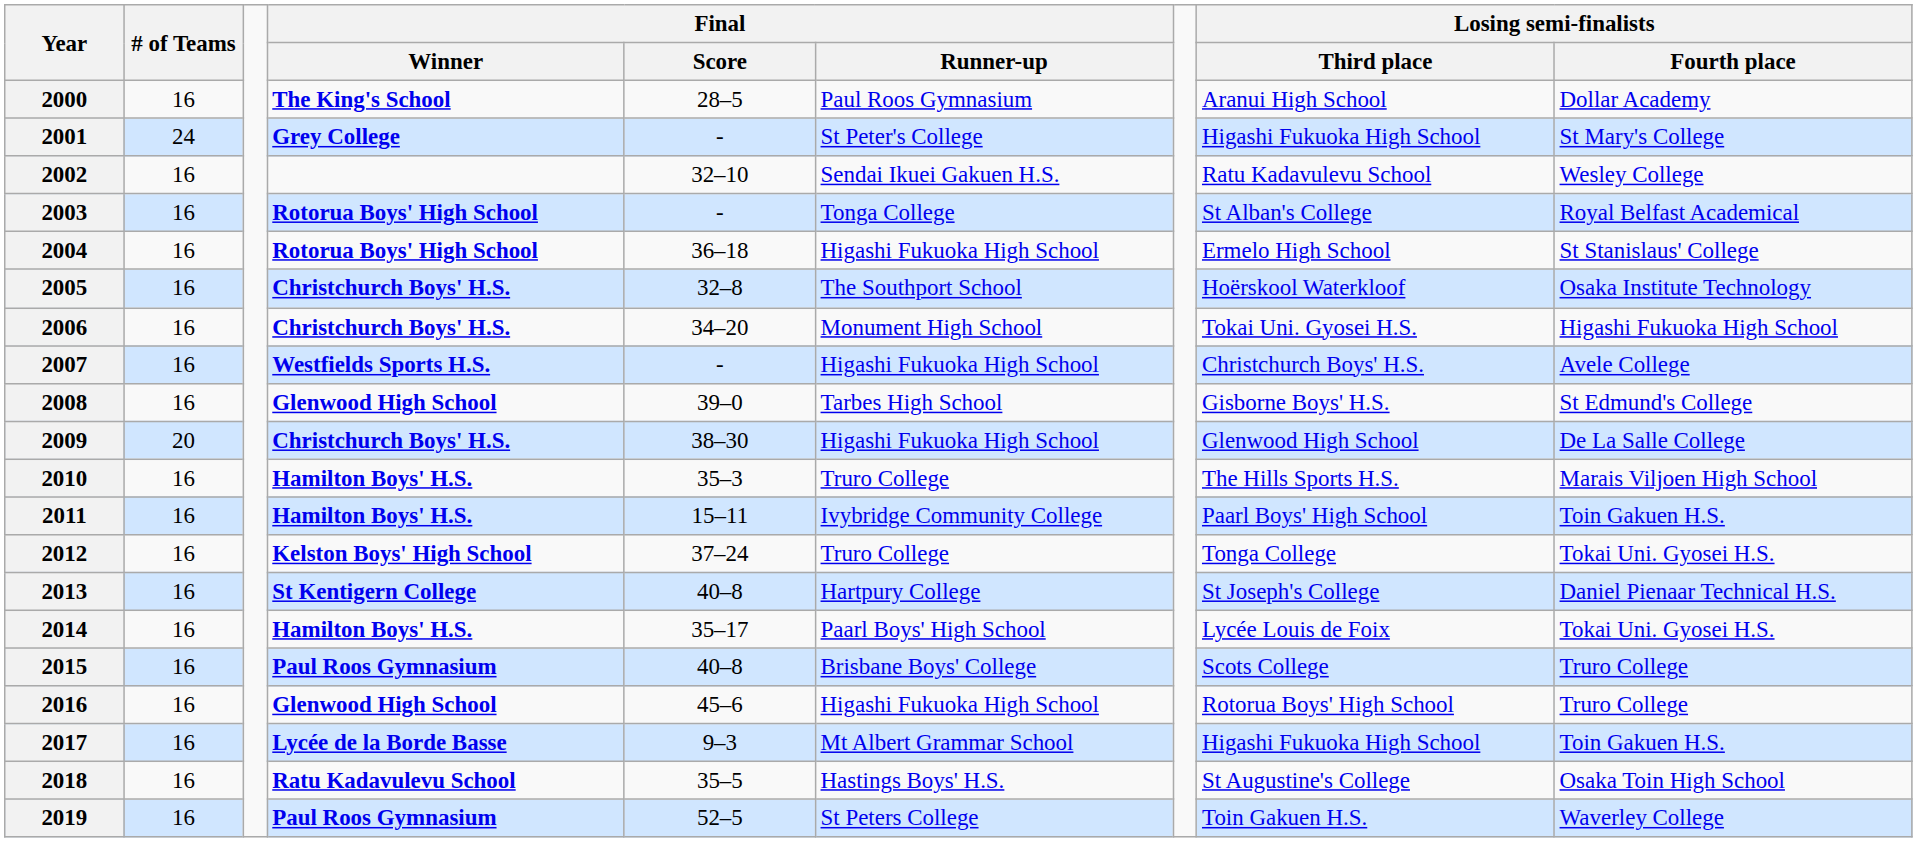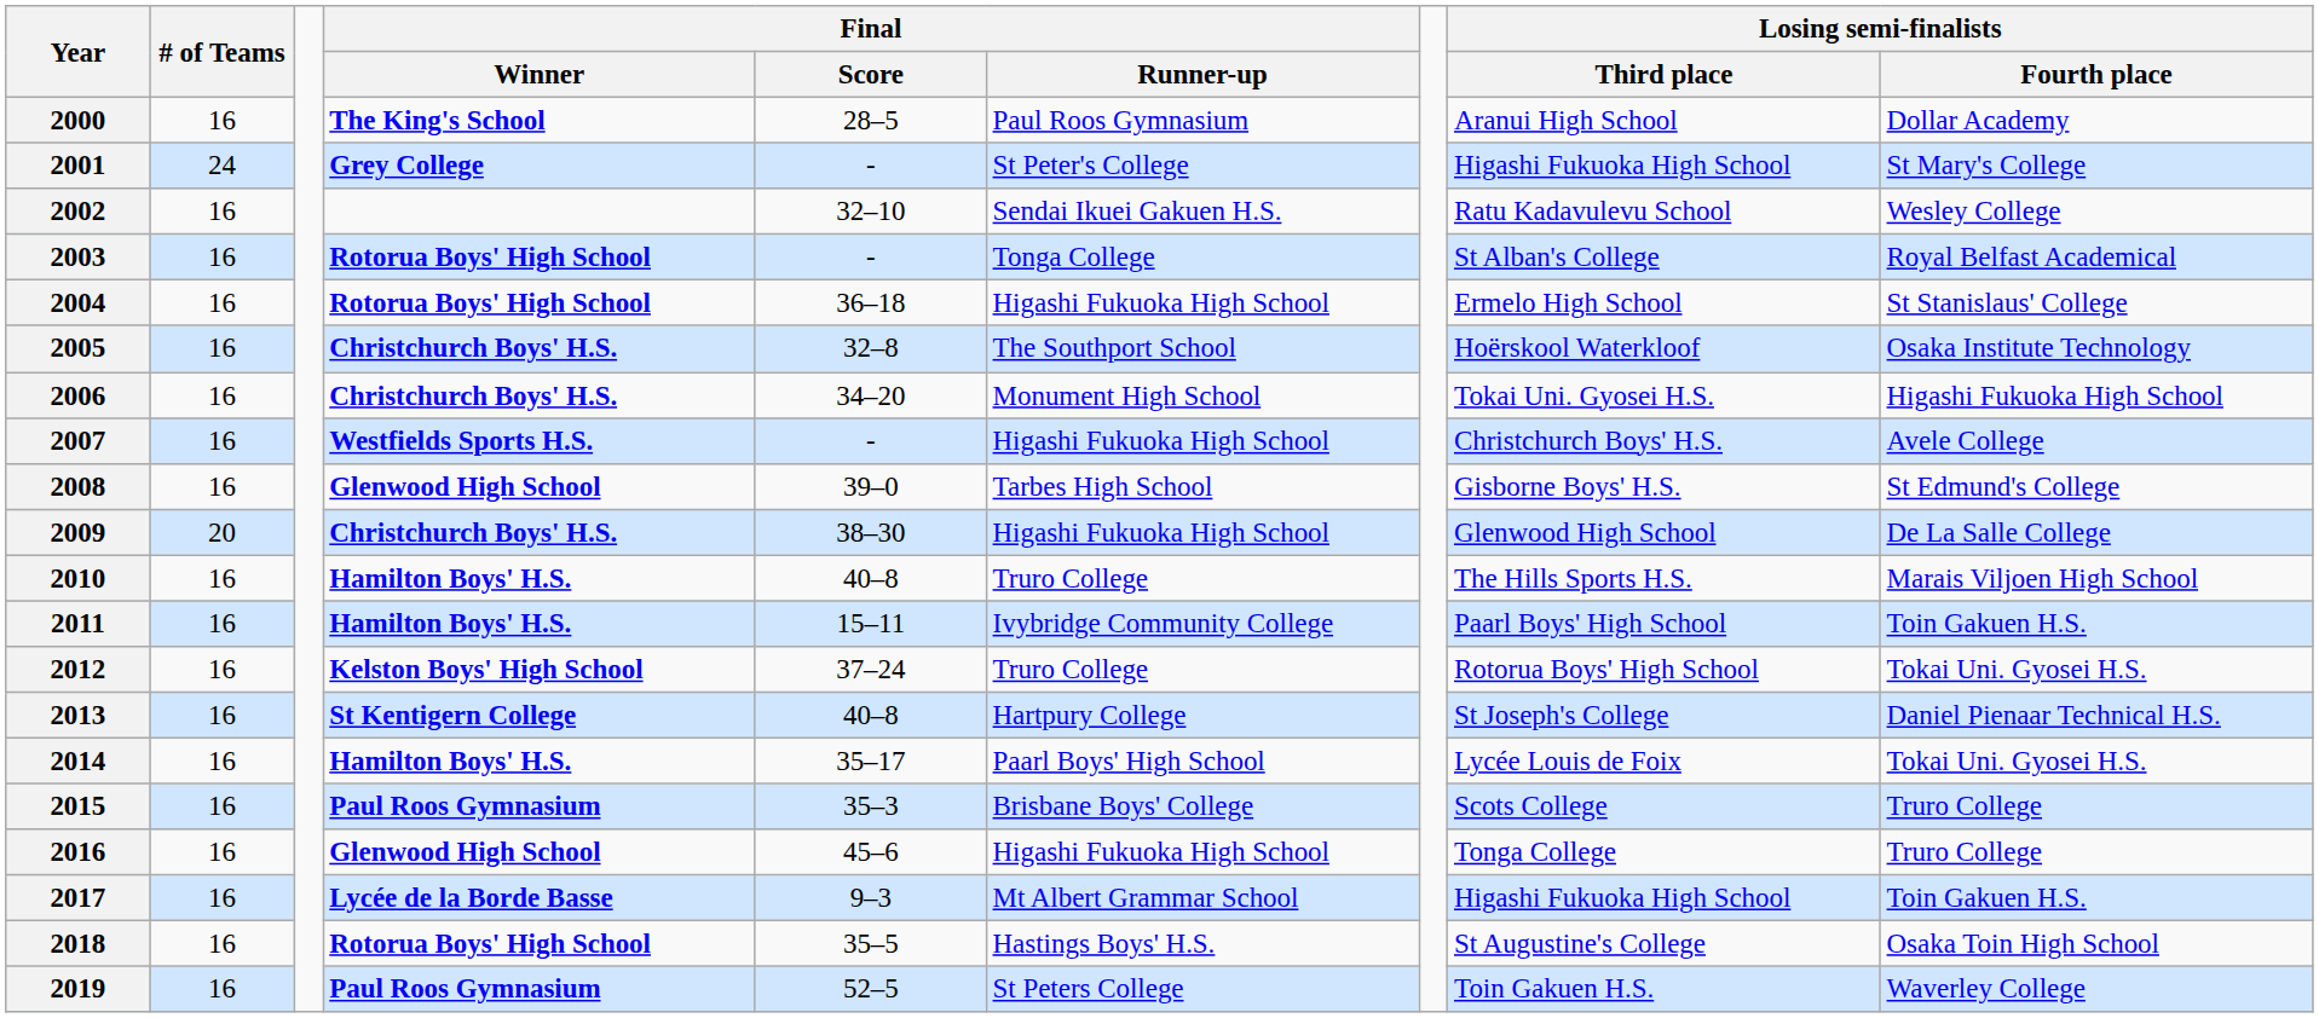2010 | Final / Score: 35–3 -> 40–8
2012 | Losing semi-finalists / Third place: Tonga College -> Rotorua Boys' High School
2015 | Final / Score: 40–8 -> 35–3
2016 | Losing semi-finalists / Third place: Rotorua Boys' High School -> Tonga College
2018 | Final / Winner: Ratu Kadavulevu School -> Rotorua Boys' High School
